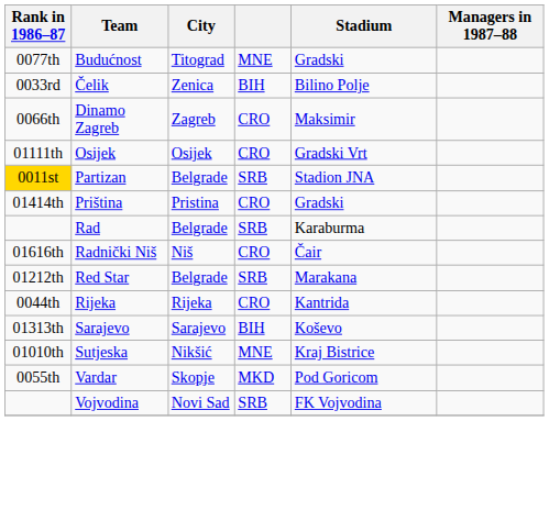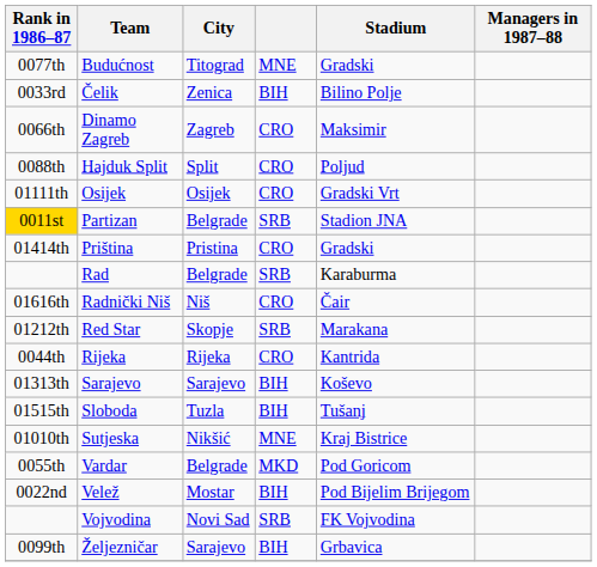+ row: 0088th | Hajduk Split | Split | CRO | Poljud
Red Star | City: Belgrade -> Skopje
+ row: 01515th | Sloboda | Tuzla | BIH | Tušanj
Vardar | City: Skopje -> Belgrade
+ row: 0022nd | Velež | Mostar | BIH | Pod Bijelim Brijegom
+ row: 0099th | Željezničar | Sarajevo | BIH | Grbavica
